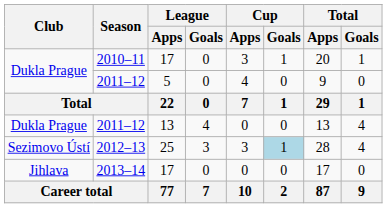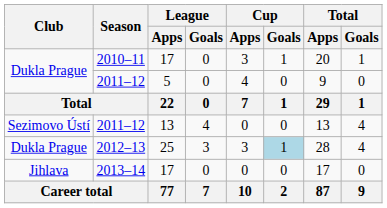2011–12 / 13 | Club: Dukla Prague -> Sezimovo Ústí
2012–13 | Club: Sezimovo Ústí -> Dukla Prague
